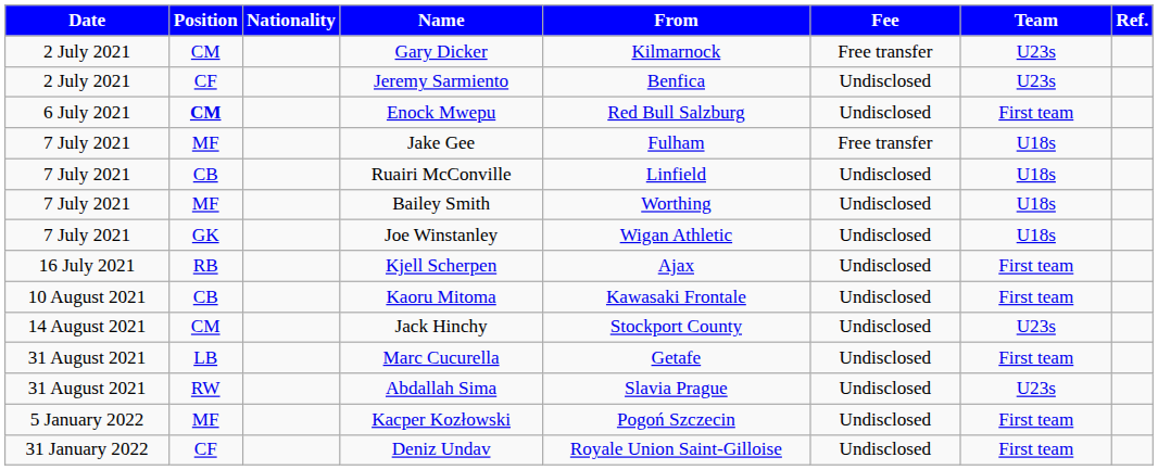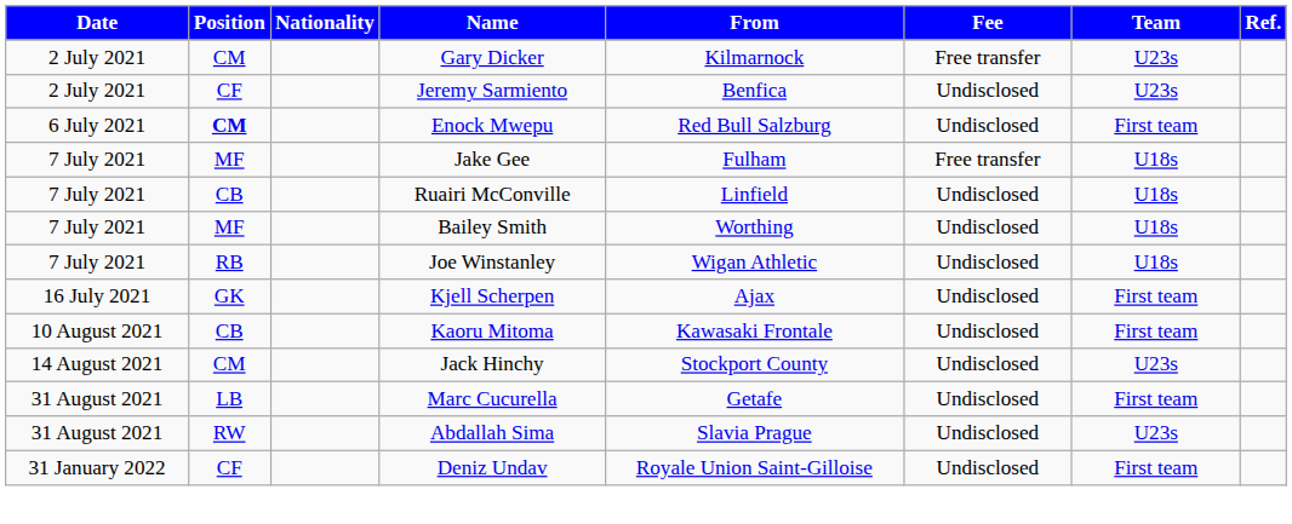Joe Winstanley | Position: GK -> RB
Kjell Scherpen | Position: RB -> GK
- row: 5 January 2022 | MF | Kacper Kozłowski | Pogoń Szczecin | Undisclosed | First team
